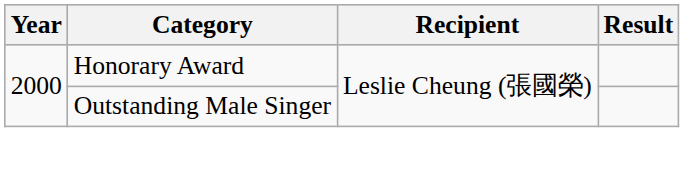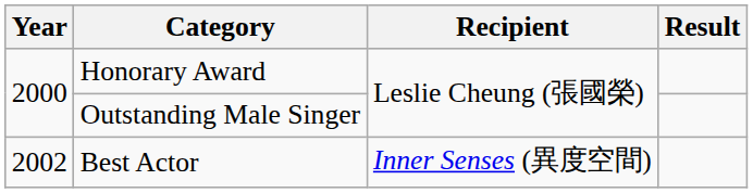+ row: 2002 | Best Actor | Inner Senses (異度空間)
